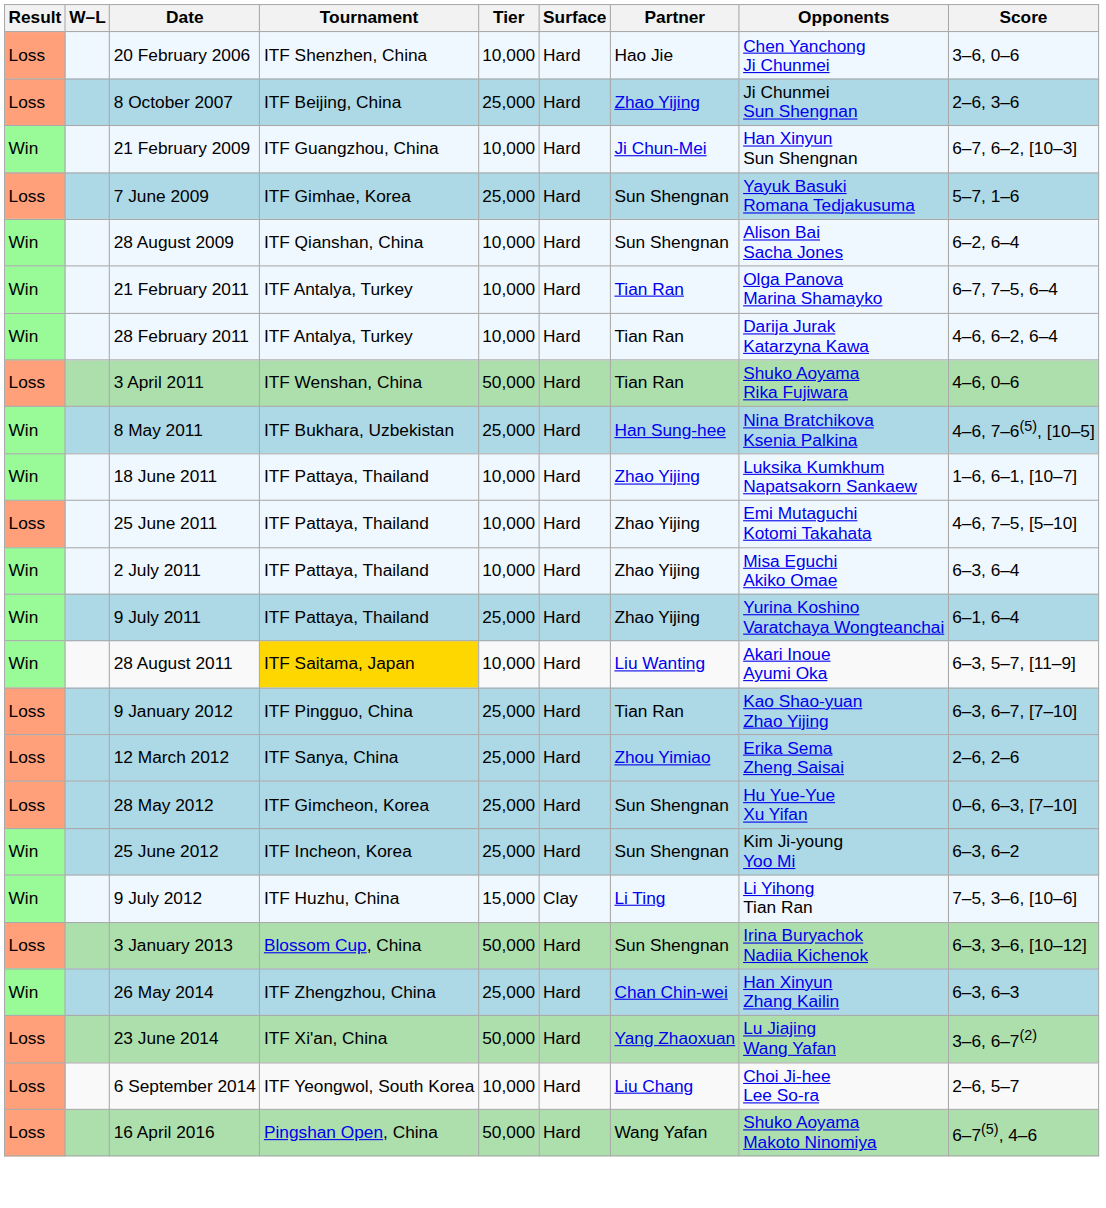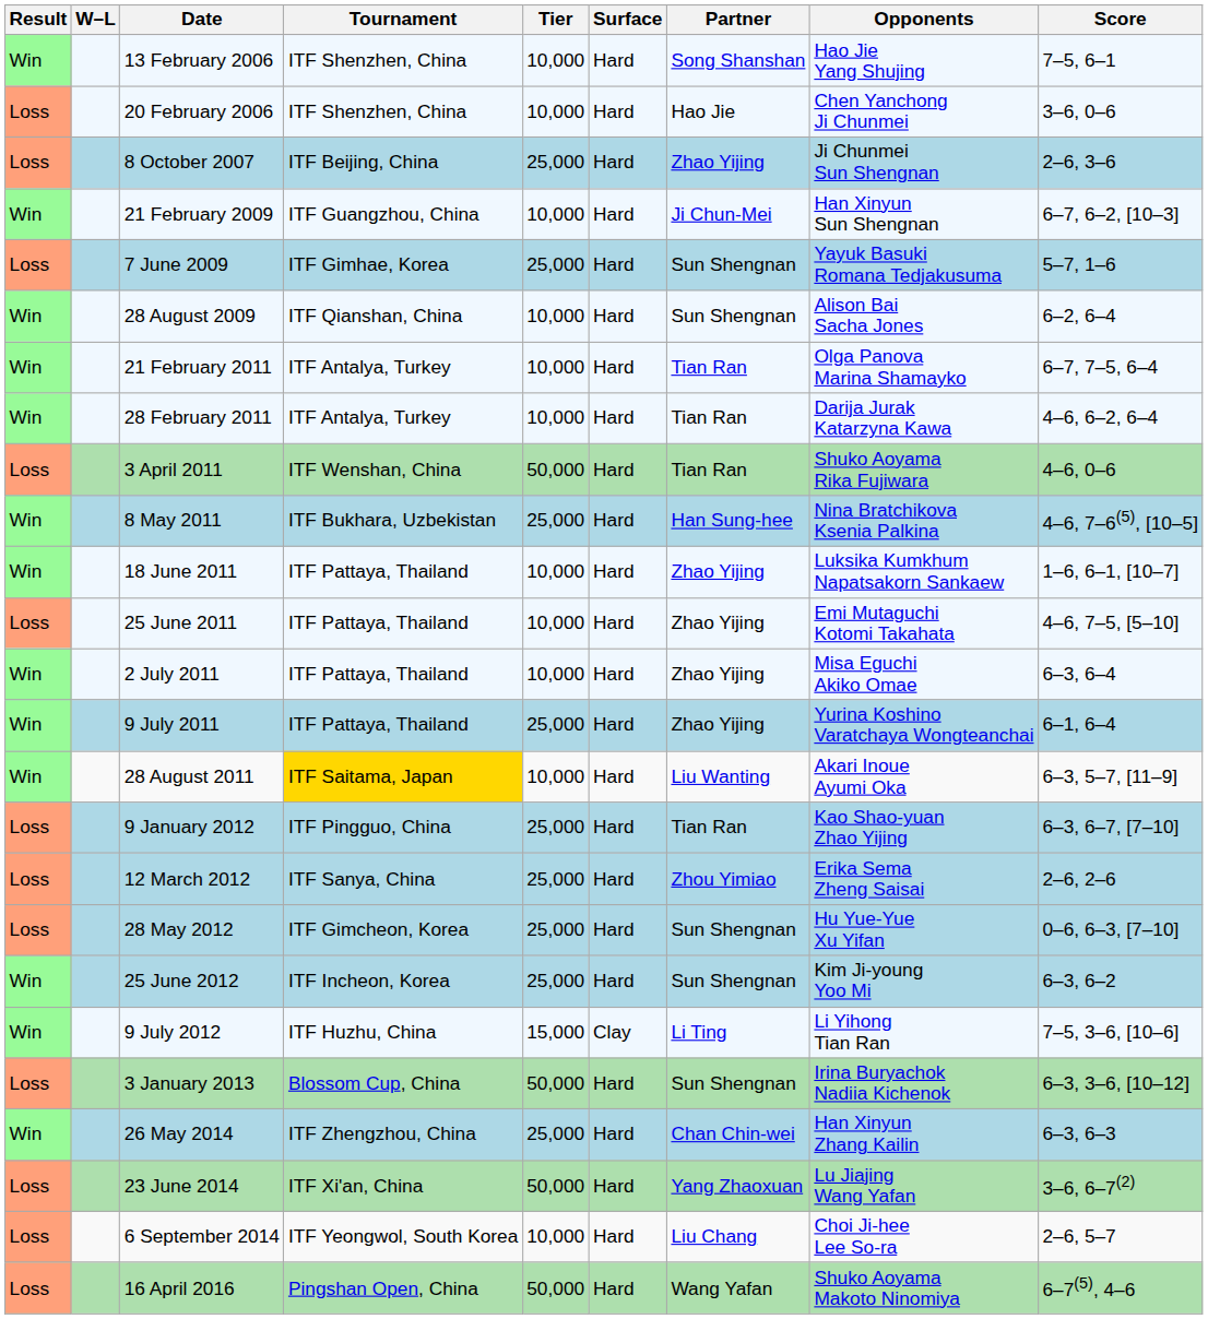+ row: Win | 13 February 2006 | ITF Shenzhen, China | 10,000 | Hard | Song Shanshan | Hao Jie Yang Shujing | 7–5, 6–1
